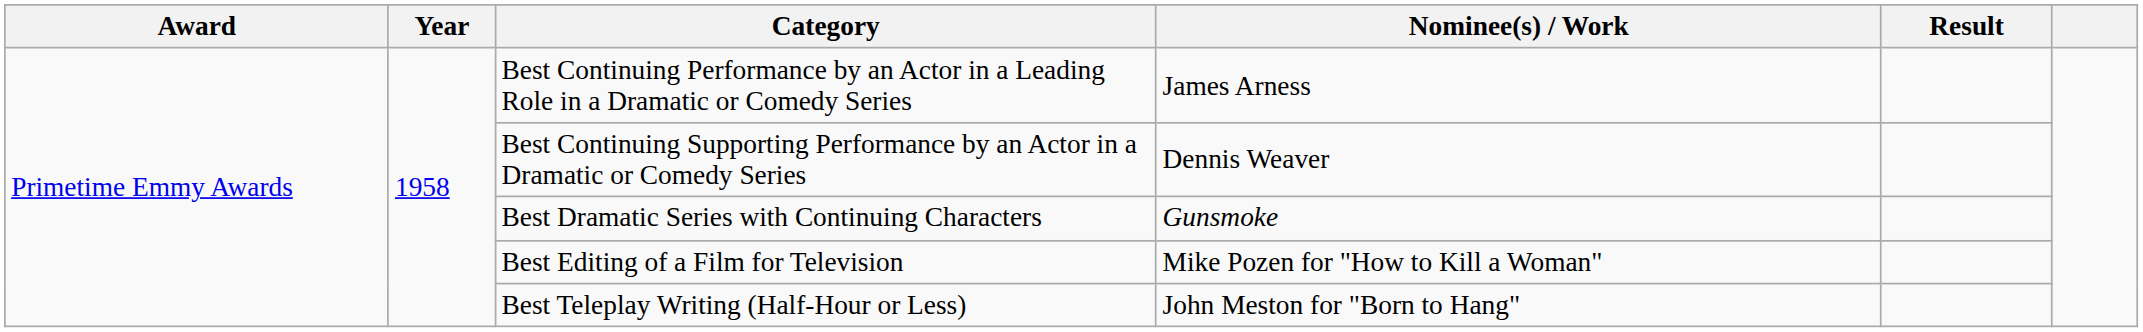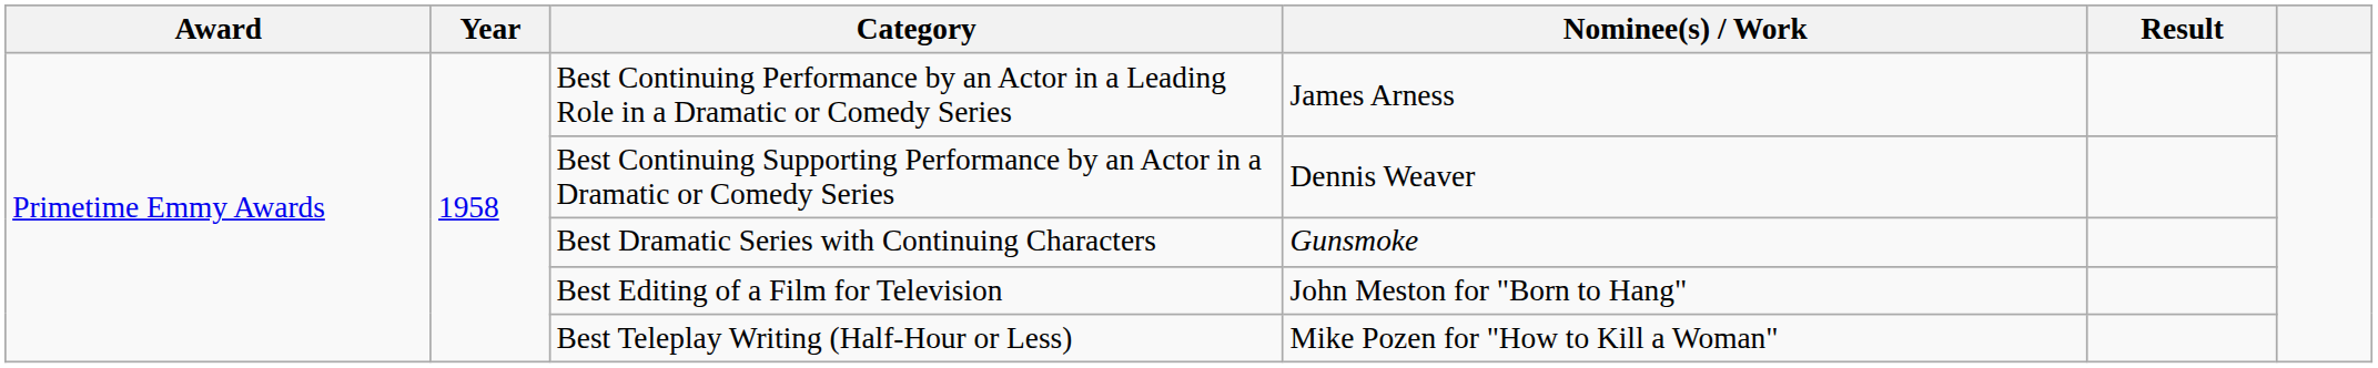Best Editing of a Film for Television | Nominee(s) / Work: Mike Pozen for "How to Kill a Woman" -> John Meston for "Born to Hang"
Best Teleplay Writing (Half-Hour or Less) | Nominee(s) / Work: John Meston for "Born to Hang" -> Mike Pozen for "How to Kill a Woman"
